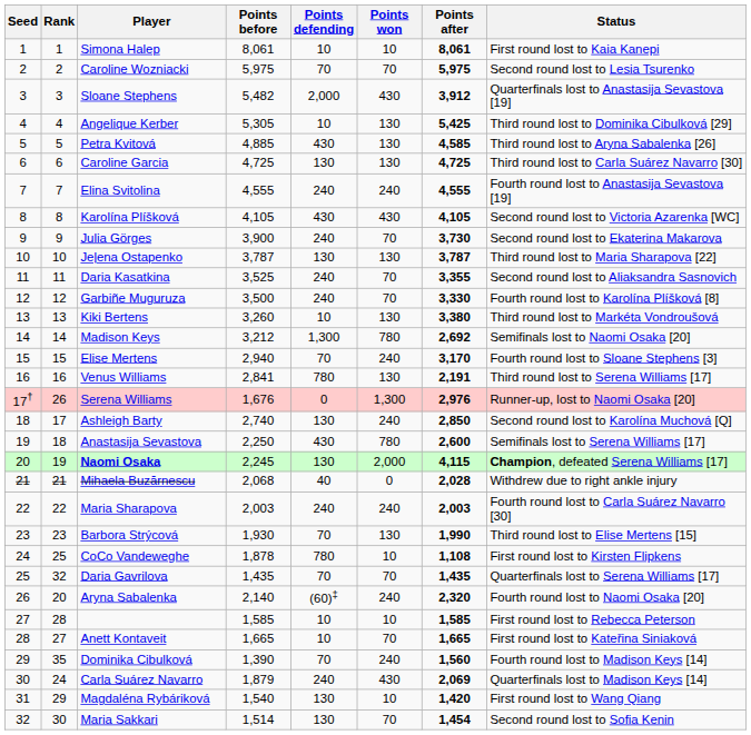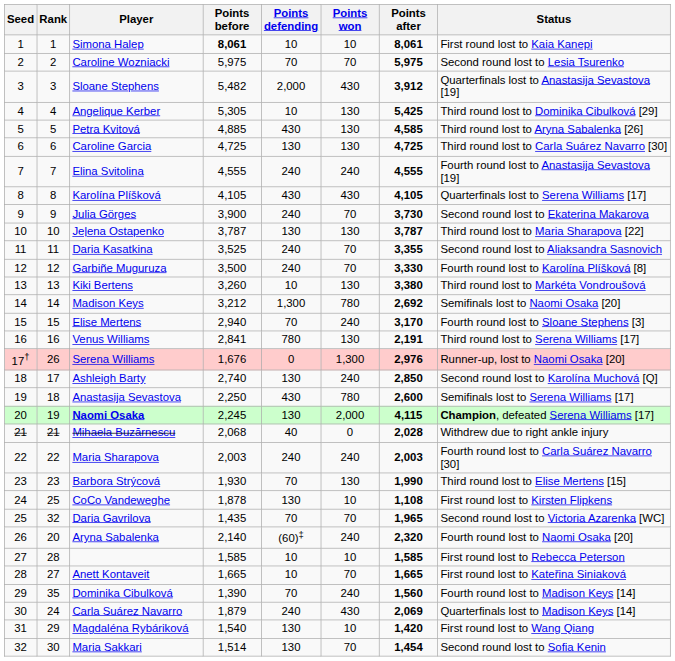Simona Halep | Points before: normal -> bold
Karolína Plíšková | Status: Second round lost to Victoria Azarenka [WC] -> Quarterfinals lost to Serena Williams [17]
CoCo Vandeweghe | Points defending: 780 -> 130
Daria Gavrilova | Points after: 1,435 -> 1,965
Daria Gavrilova | Status: Quarterfinals lost to Serena Williams [17] -> Second round lost to Victoria Azarenka [WC]
